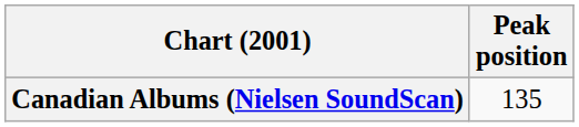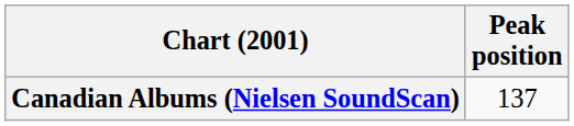Canadian Albums (Nielsen SoundScan) | Peak position: 135 -> 137
